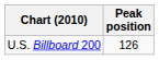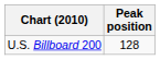U.S. Billboard 200 | Peak position: 126 -> 128
